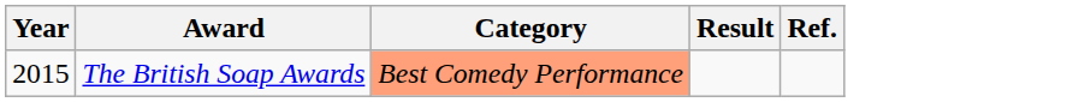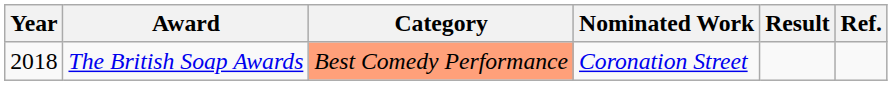+ column: Nominated Work | Coronation Street
The British Soap Awards | Year: 2015 -> 2018
